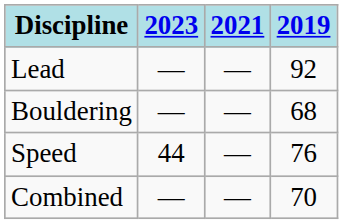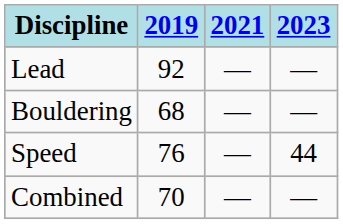columns swapped: 2019 <-> 2023
